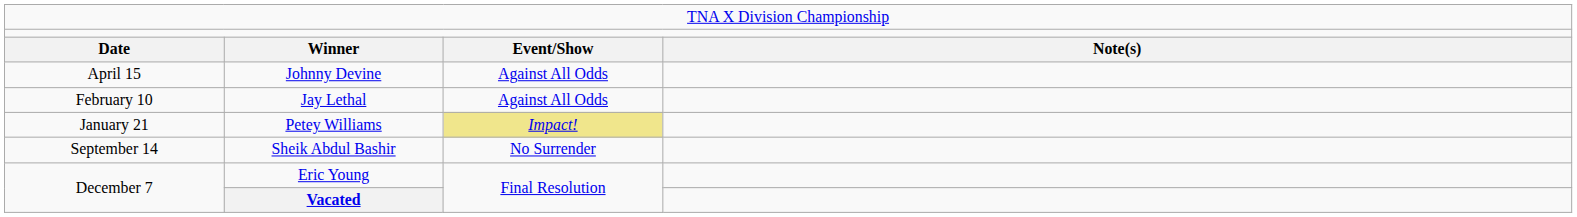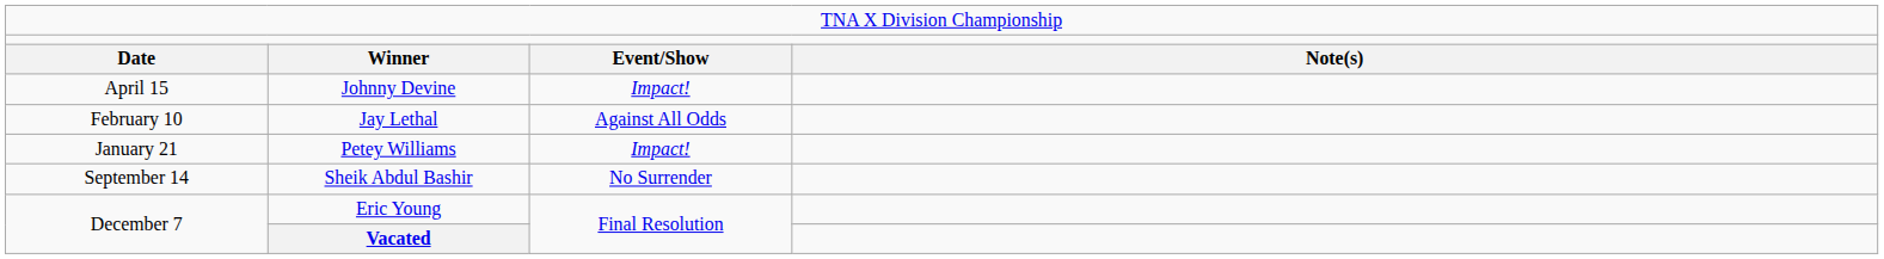Johnny Devine | column 3: Against All Odds -> Impact!
Petey Williams | column 3: khaki background -> no background
